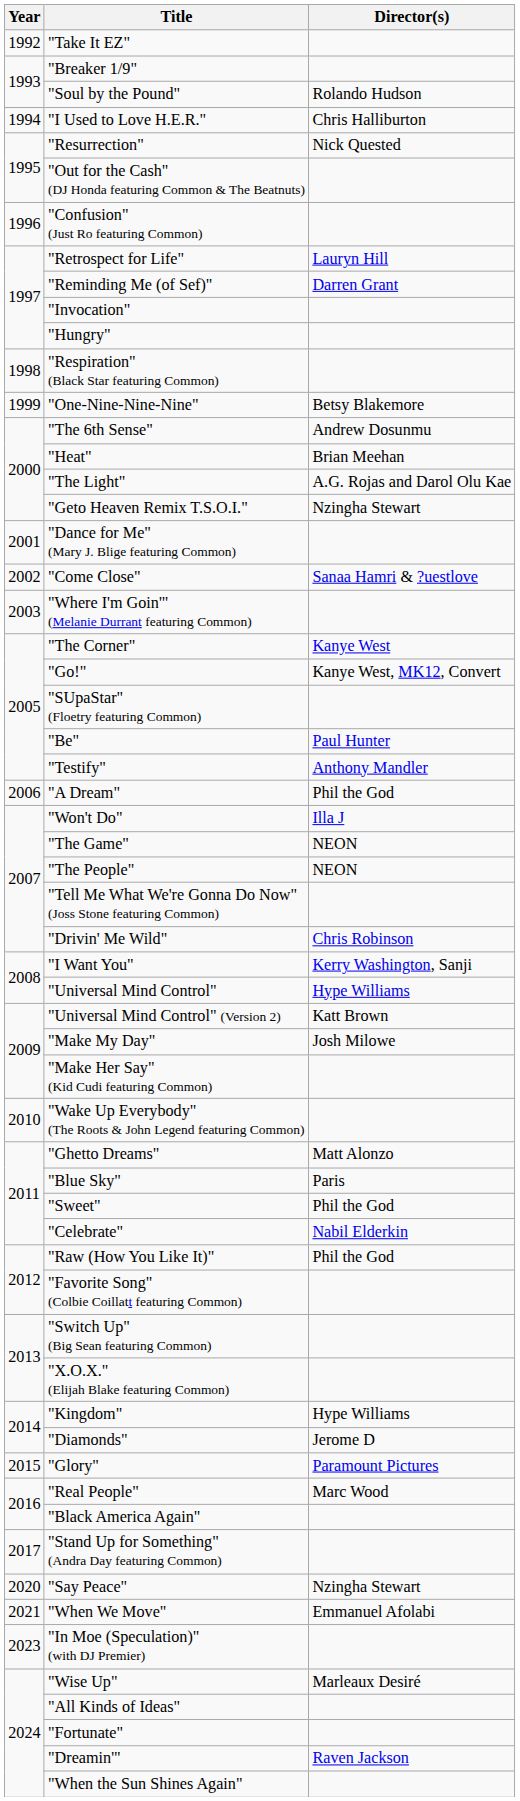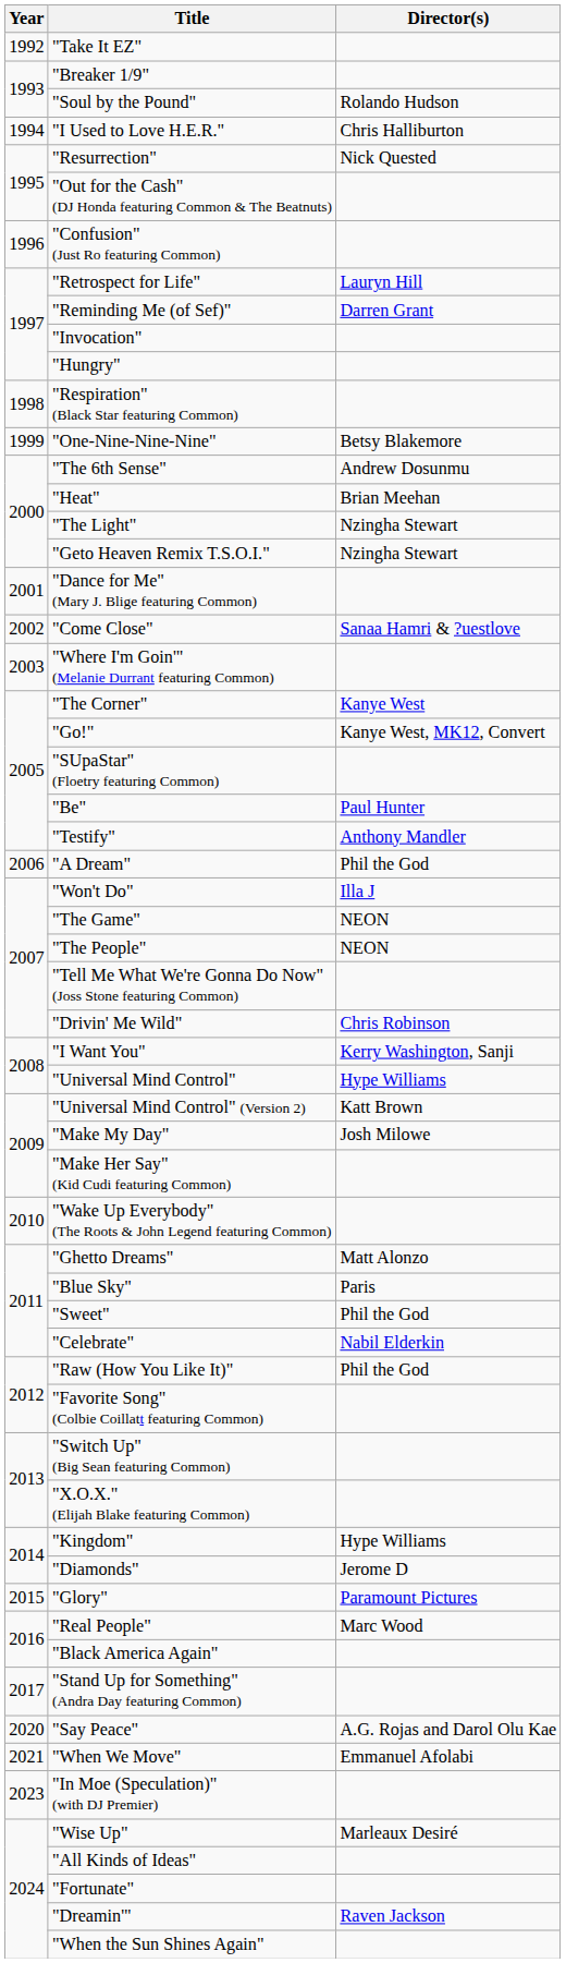"The Light" | Director(s): A.G. Rojas and Darol Olu Kae -> Nzingha Stewart
"Say Peace" | Director(s): Nzingha Stewart -> A.G. Rojas and Darol Olu Kae
